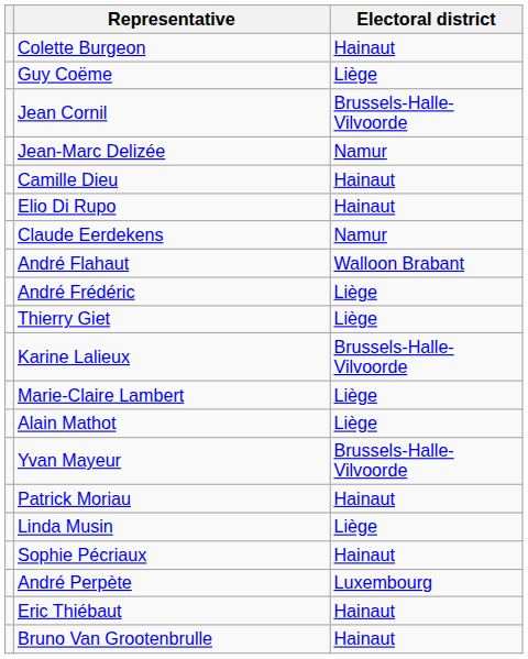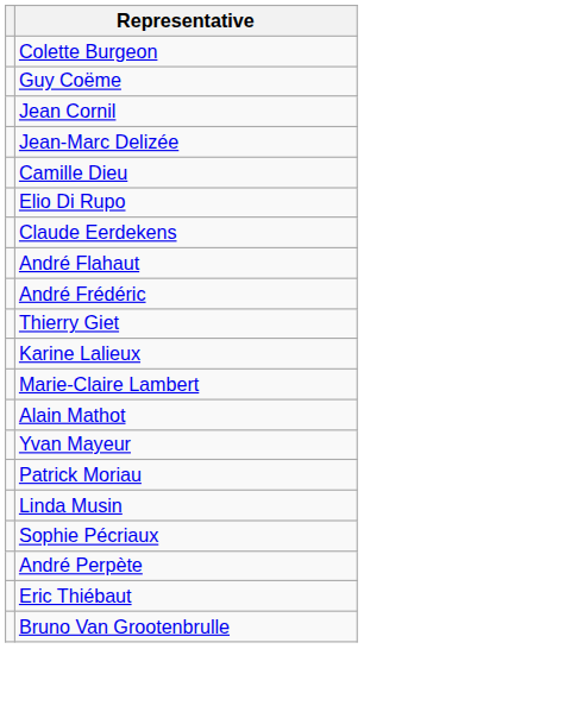- column: Electoral district | Hainaut | Liège | Brussels-Halle-Vilvoorde | Namur | Hainaut | Hainaut | Namur | Walloon Brabant | Liège | Liège | Brussels-Halle-Vilvoorde | Liège | Liège | Brussels-Halle-Vilvoorde | Hainaut | Liège | Hainaut | Luxembourg | Hainaut | Hainaut
